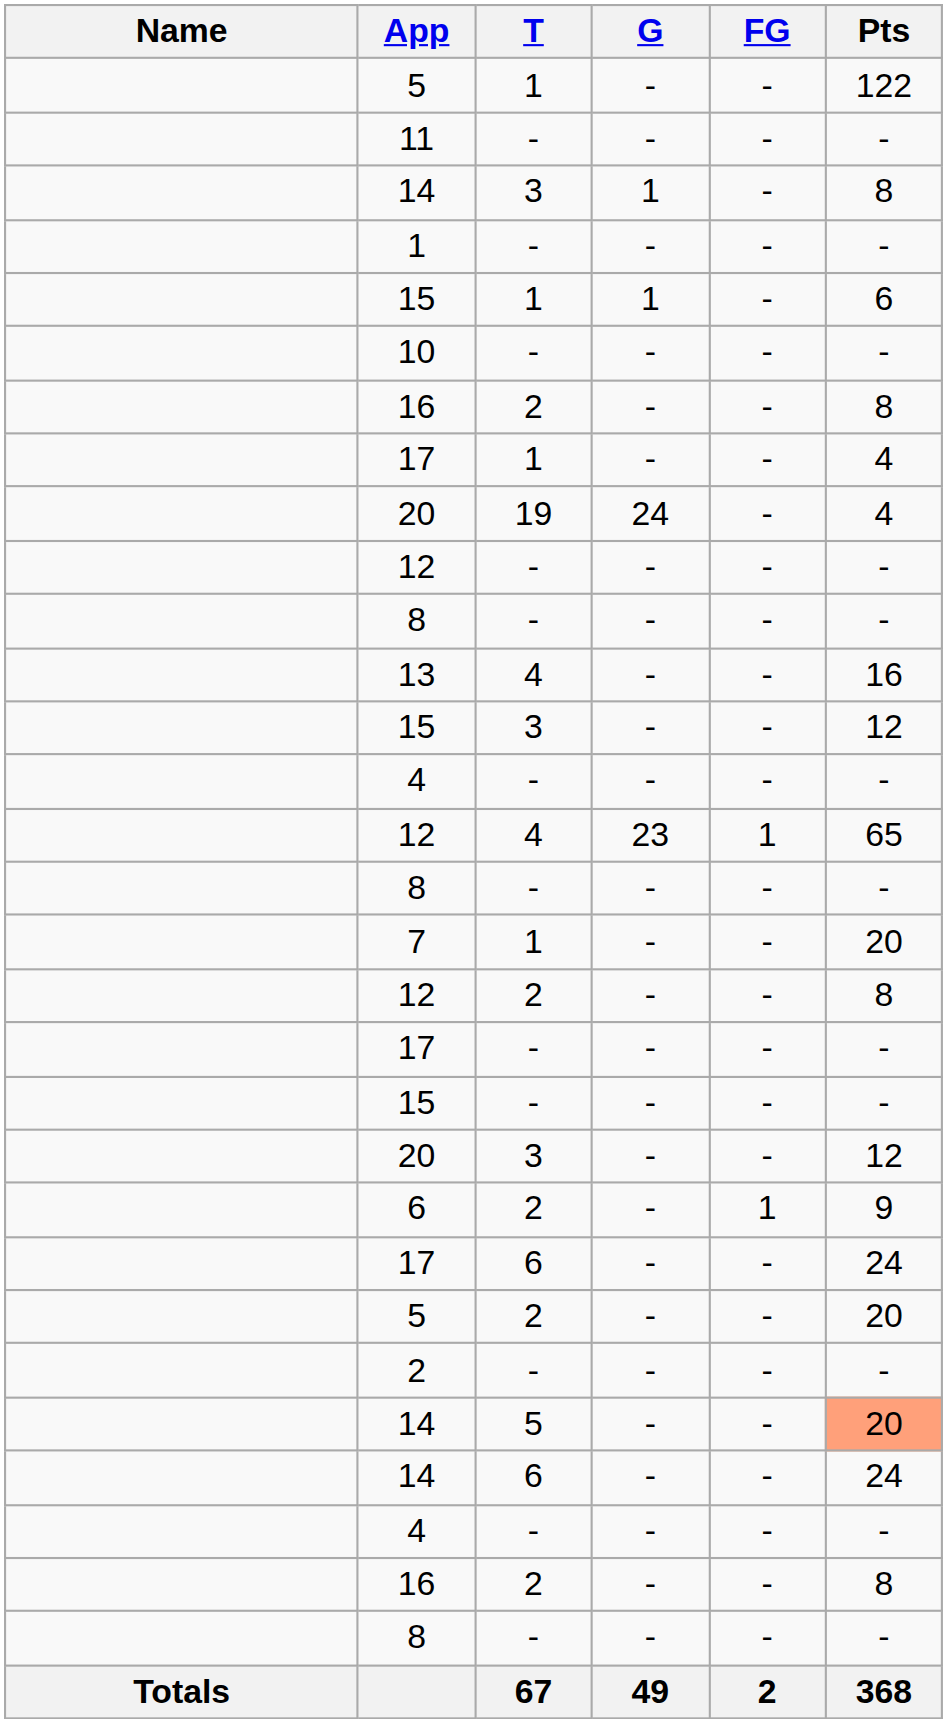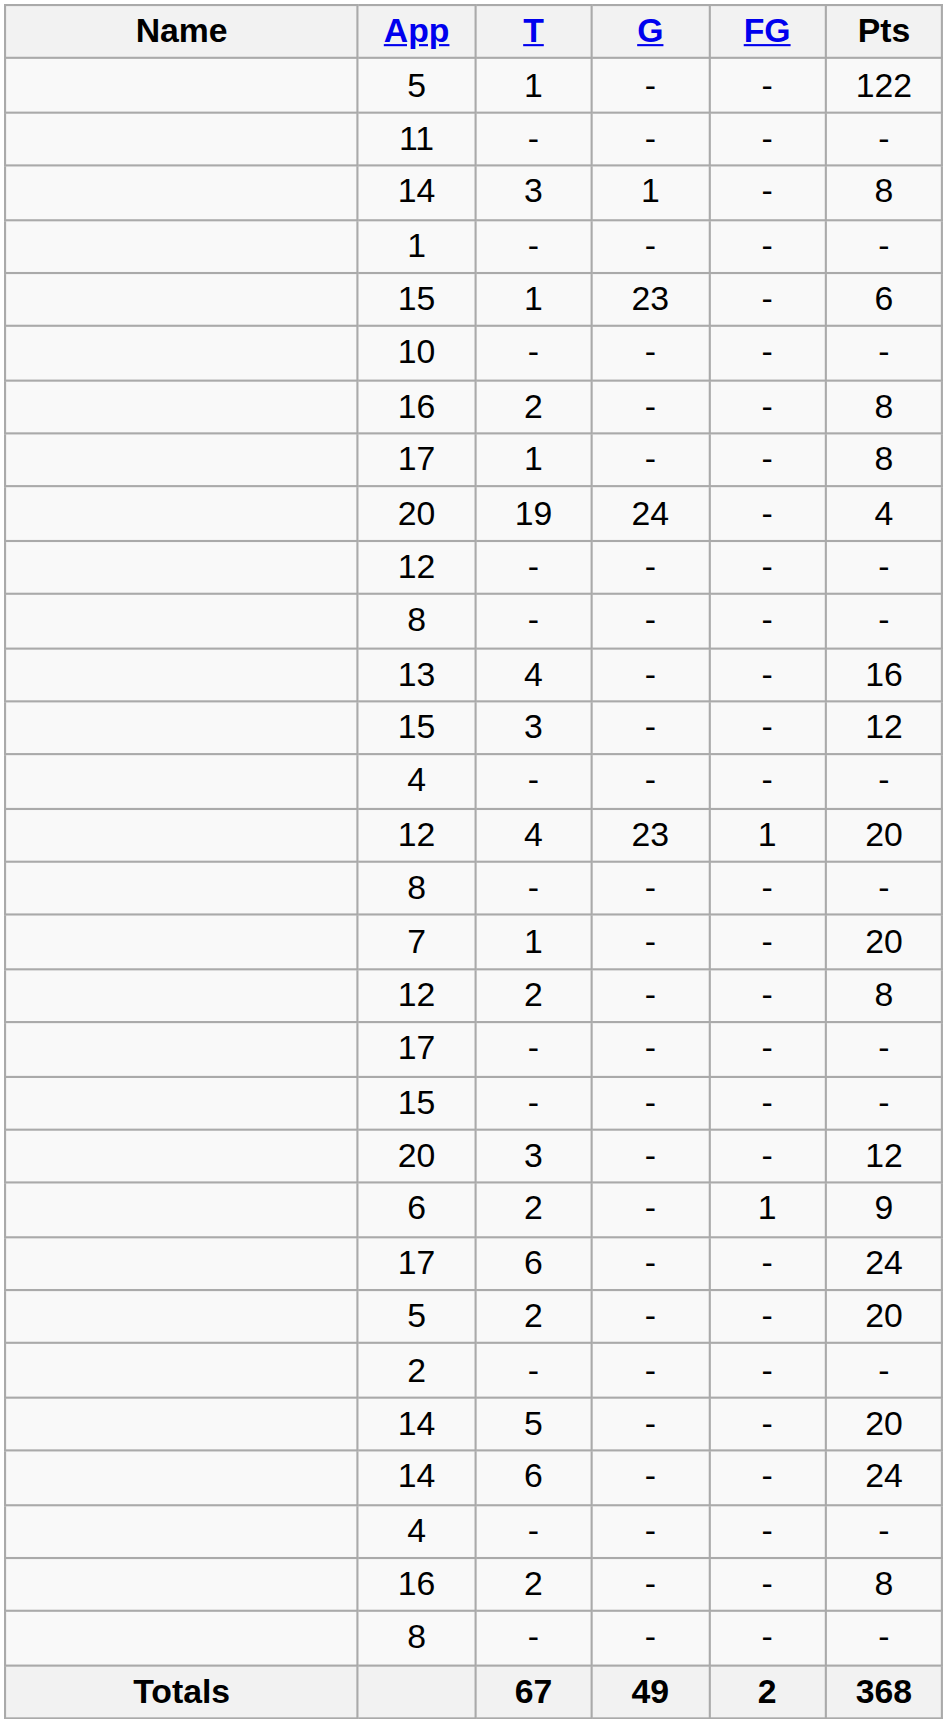15 / 1 | G: 1 -> 23
17 / 1 | Pts: 4 -> 8
12 / 4 | Pts: 65 -> 20
14 / 5 | Pts: lightsalmon background -> no background
